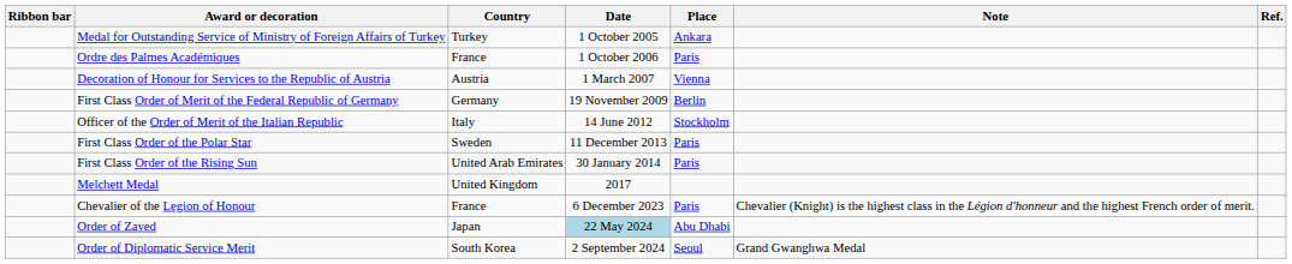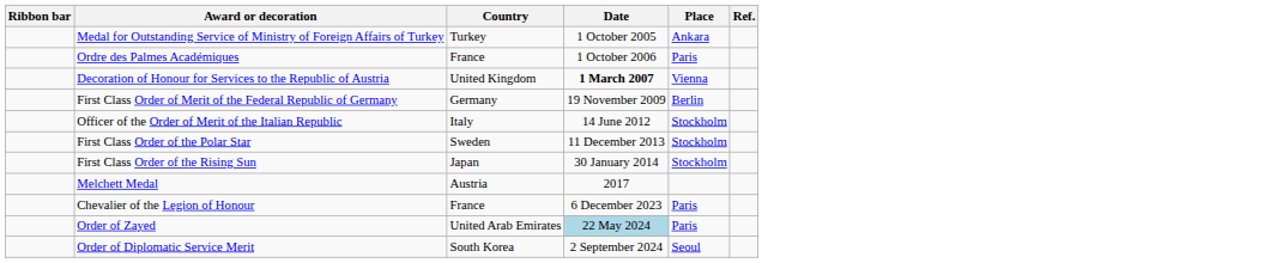- column: Note | Chevalier (Knight) is the highest class in the Légion d'honneur and the highest French order of merit. | Grand Gwanghwa Medal
Decoration of Honour for Services to the Republic of Austria | Country: Austria -> United Kingdom
Decoration of Honour for Services to the Republic of Austria | Date: normal -> bold
First Class Order of the Polar Star | Place: Paris -> Stockholm
First Class Order of the Rising Sun | Country: United Arab Emirates -> Japan
First Class Order of the Rising Sun | Place: Paris -> Stockholm
Melchett Medal | Country: United Kingdom -> Austria
Order of Zayed | Country: Japan -> United Arab Emirates
Order of Zayed | Place: Abu Dhabi -> Paris
